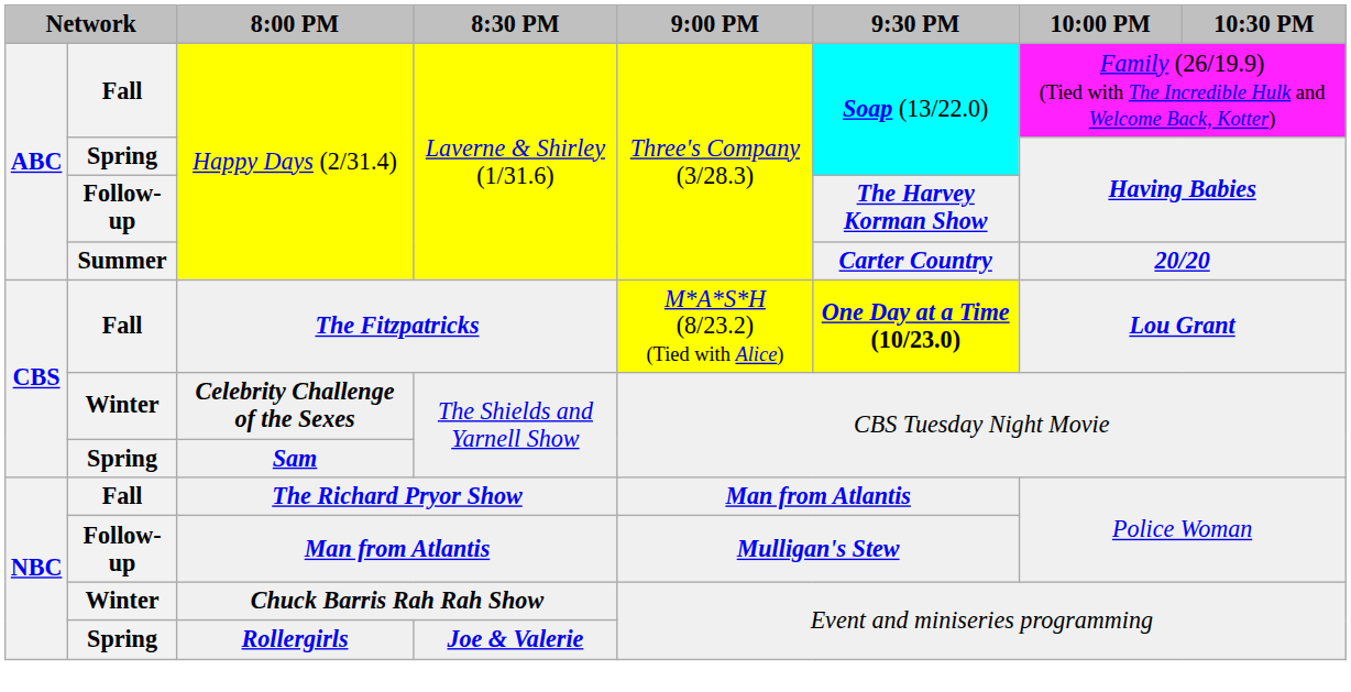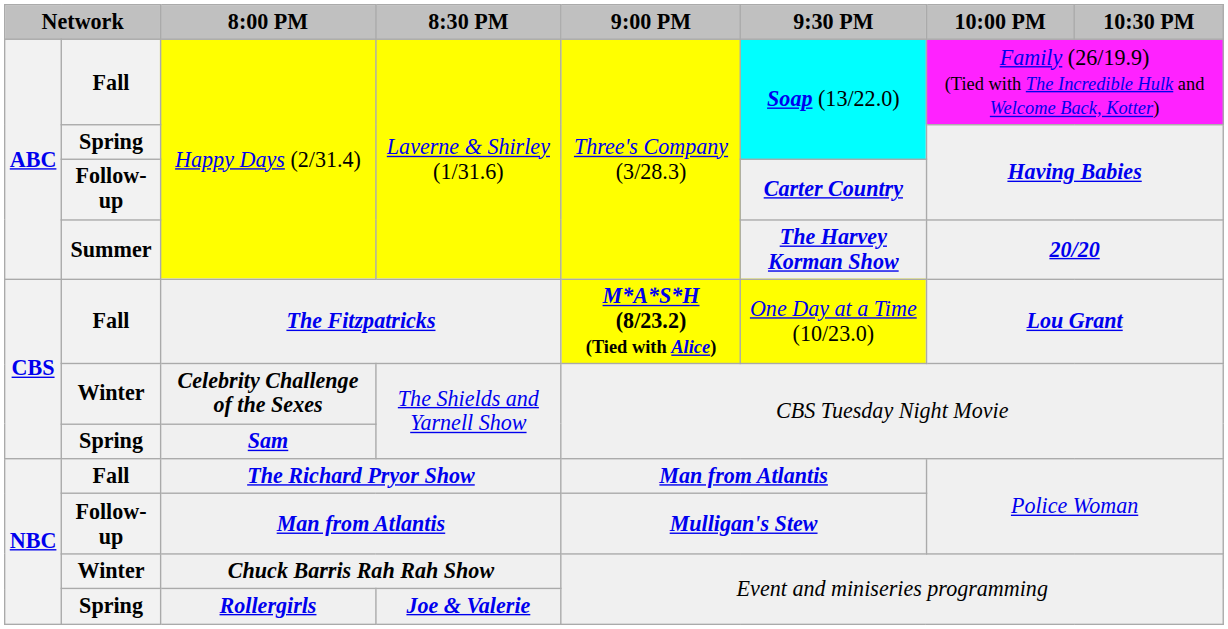Follow-up / Happy Days (2/31.4) | 9:30 PM: The Harvey Korman Show -> Carter Country
Summer / Happy Days (2/31.4) | 9:30 PM: Carter Country -> The Harvey Korman Show
The Fitzpatricks | 9:00 PM: normal -> bold
The Fitzpatricks | 9:30 PM: bold -> normal
